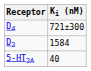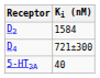rows swapped: D2 <-> D4
